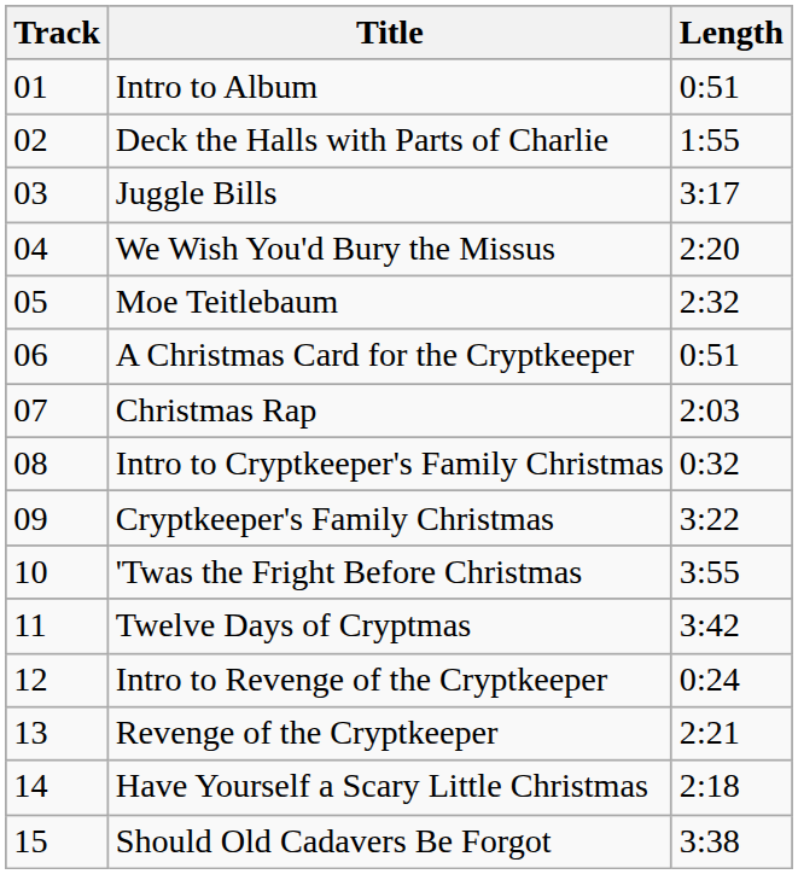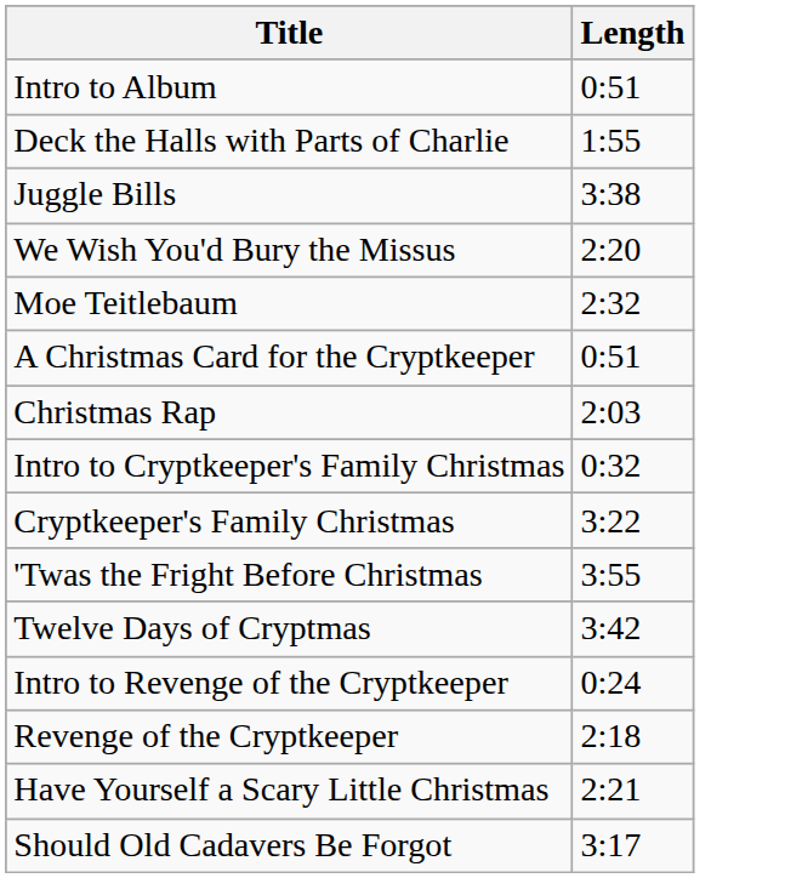- column: Track | 01 | 02 | 03 | 04 | 05 | 06 | 07 | 08 | 09 | 10 | 11 | 12 | 13 | 14 | 15
Juggle Bills | Length: 3:17 -> 3:38
Revenge of the Cryptkeeper | Length: 2:21 -> 2:18
Have Yourself a Scary Little Christmas | Length: 2:18 -> 2:21
Should Old Cadavers Be Forgot | Length: 3:38 -> 3:17
